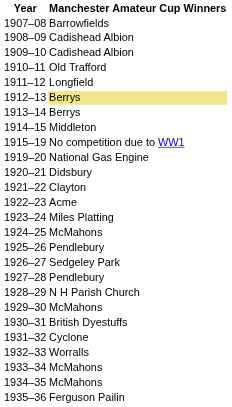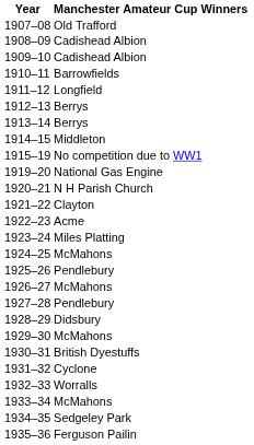1907–08 | Manchester Amateur Cup Winners: Barrowfields -> Old Trafford
1910–11 | Manchester Amateur Cup Winners: Old Trafford -> Barrowfields
1912–13 | Manchester Amateur Cup Winners: khaki background -> no background
1920–21 | Manchester Amateur Cup Winners: Didsbury -> N H Parish Church
1926–27 | Manchester Amateur Cup Winners: Sedgeley Park -> McMahons
1928–29 | Manchester Amateur Cup Winners: N H Parish Church -> Didsbury
1934–35 | Manchester Amateur Cup Winners: McMahons -> Sedgeley Park
